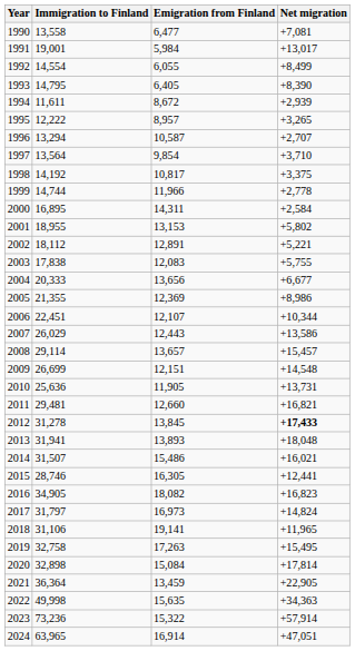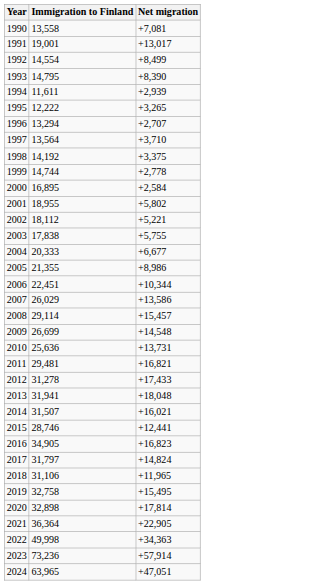- column: Emigration from Finland | 6,477 | 5,984 | 6,055 | 6,405 | 8,672 | 8,957 | 10,587 | 9,854 | 10,817 | 11,966 | 14,311 | 13,153 | 12,891 | 12,083 | 13,656 | 12,369 | 12,107 | 12,443 | 13,657 | 12,151 | 11,905 | 12,660 | 13,845 | 13,893 | 15,486 | 16,305 | 18,082 | 16,973 | 19,141 | 17,263 | 15,084 | 13,459 | 15,635 | 15,322 | 16,914
2012 | Net migration: bold -> normal
